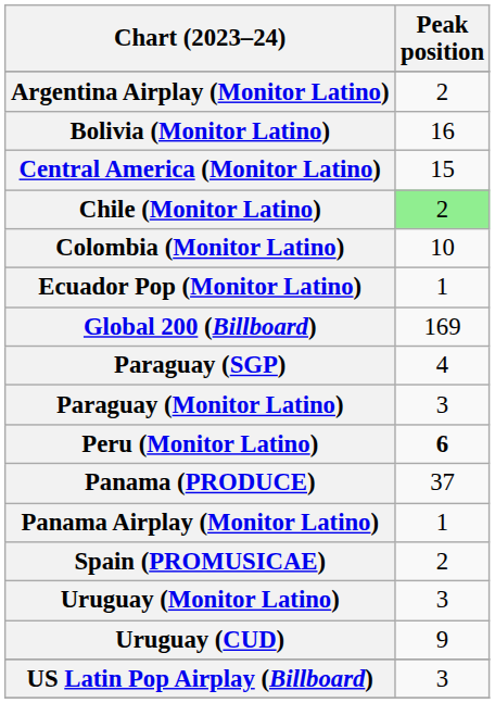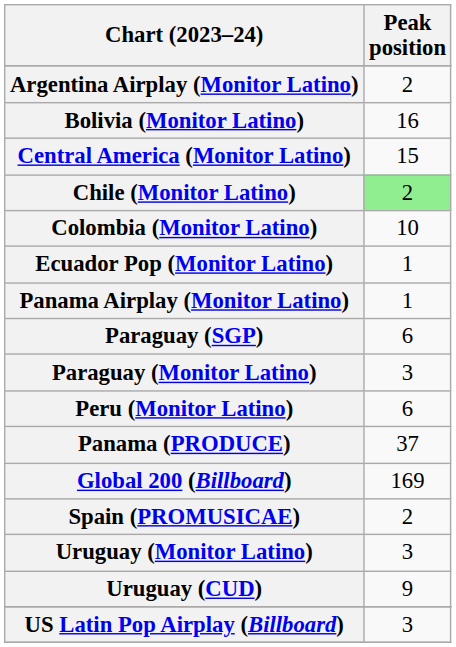rows swapped: Global 200 (Billboard) <-> Panama Airplay (Monitor Latino)
Paraguay (SGP) | Peak position: 4 -> 6
Peru (Monitor Latino) | Peak position: bold -> normal
